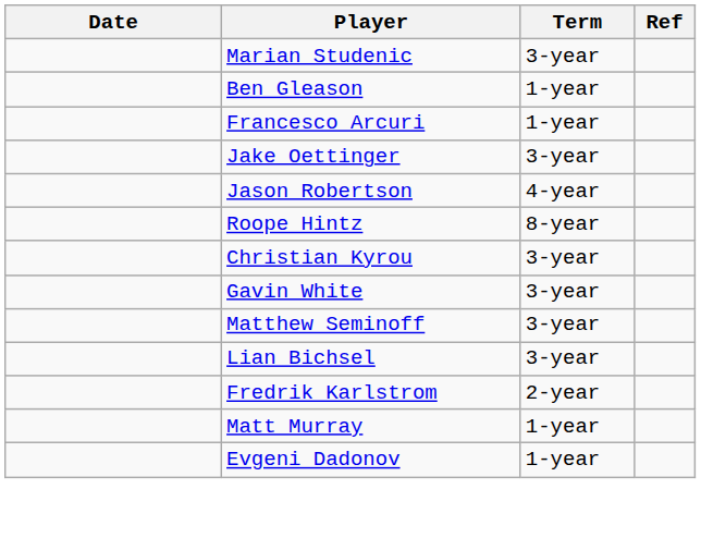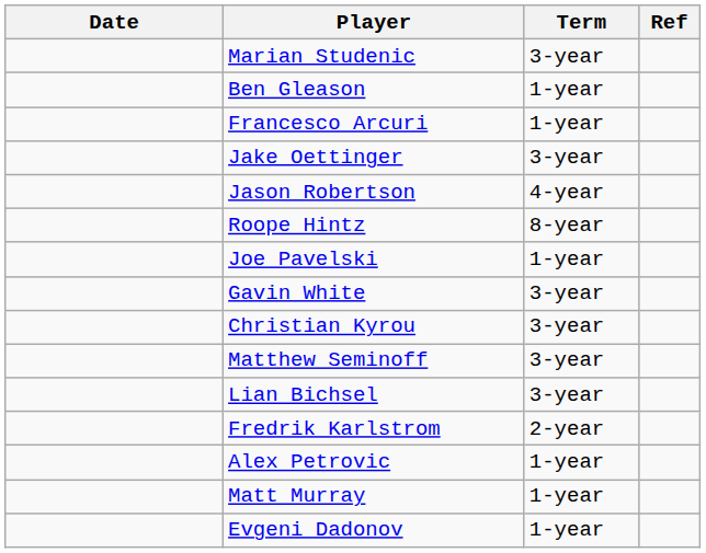+ row: Joe Pavelski | 1-year
rows swapped: Gavin White <-> Christian Kyrou
+ row: Alex Petrovic | 1-year
